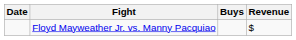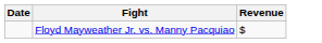- column: Buys
